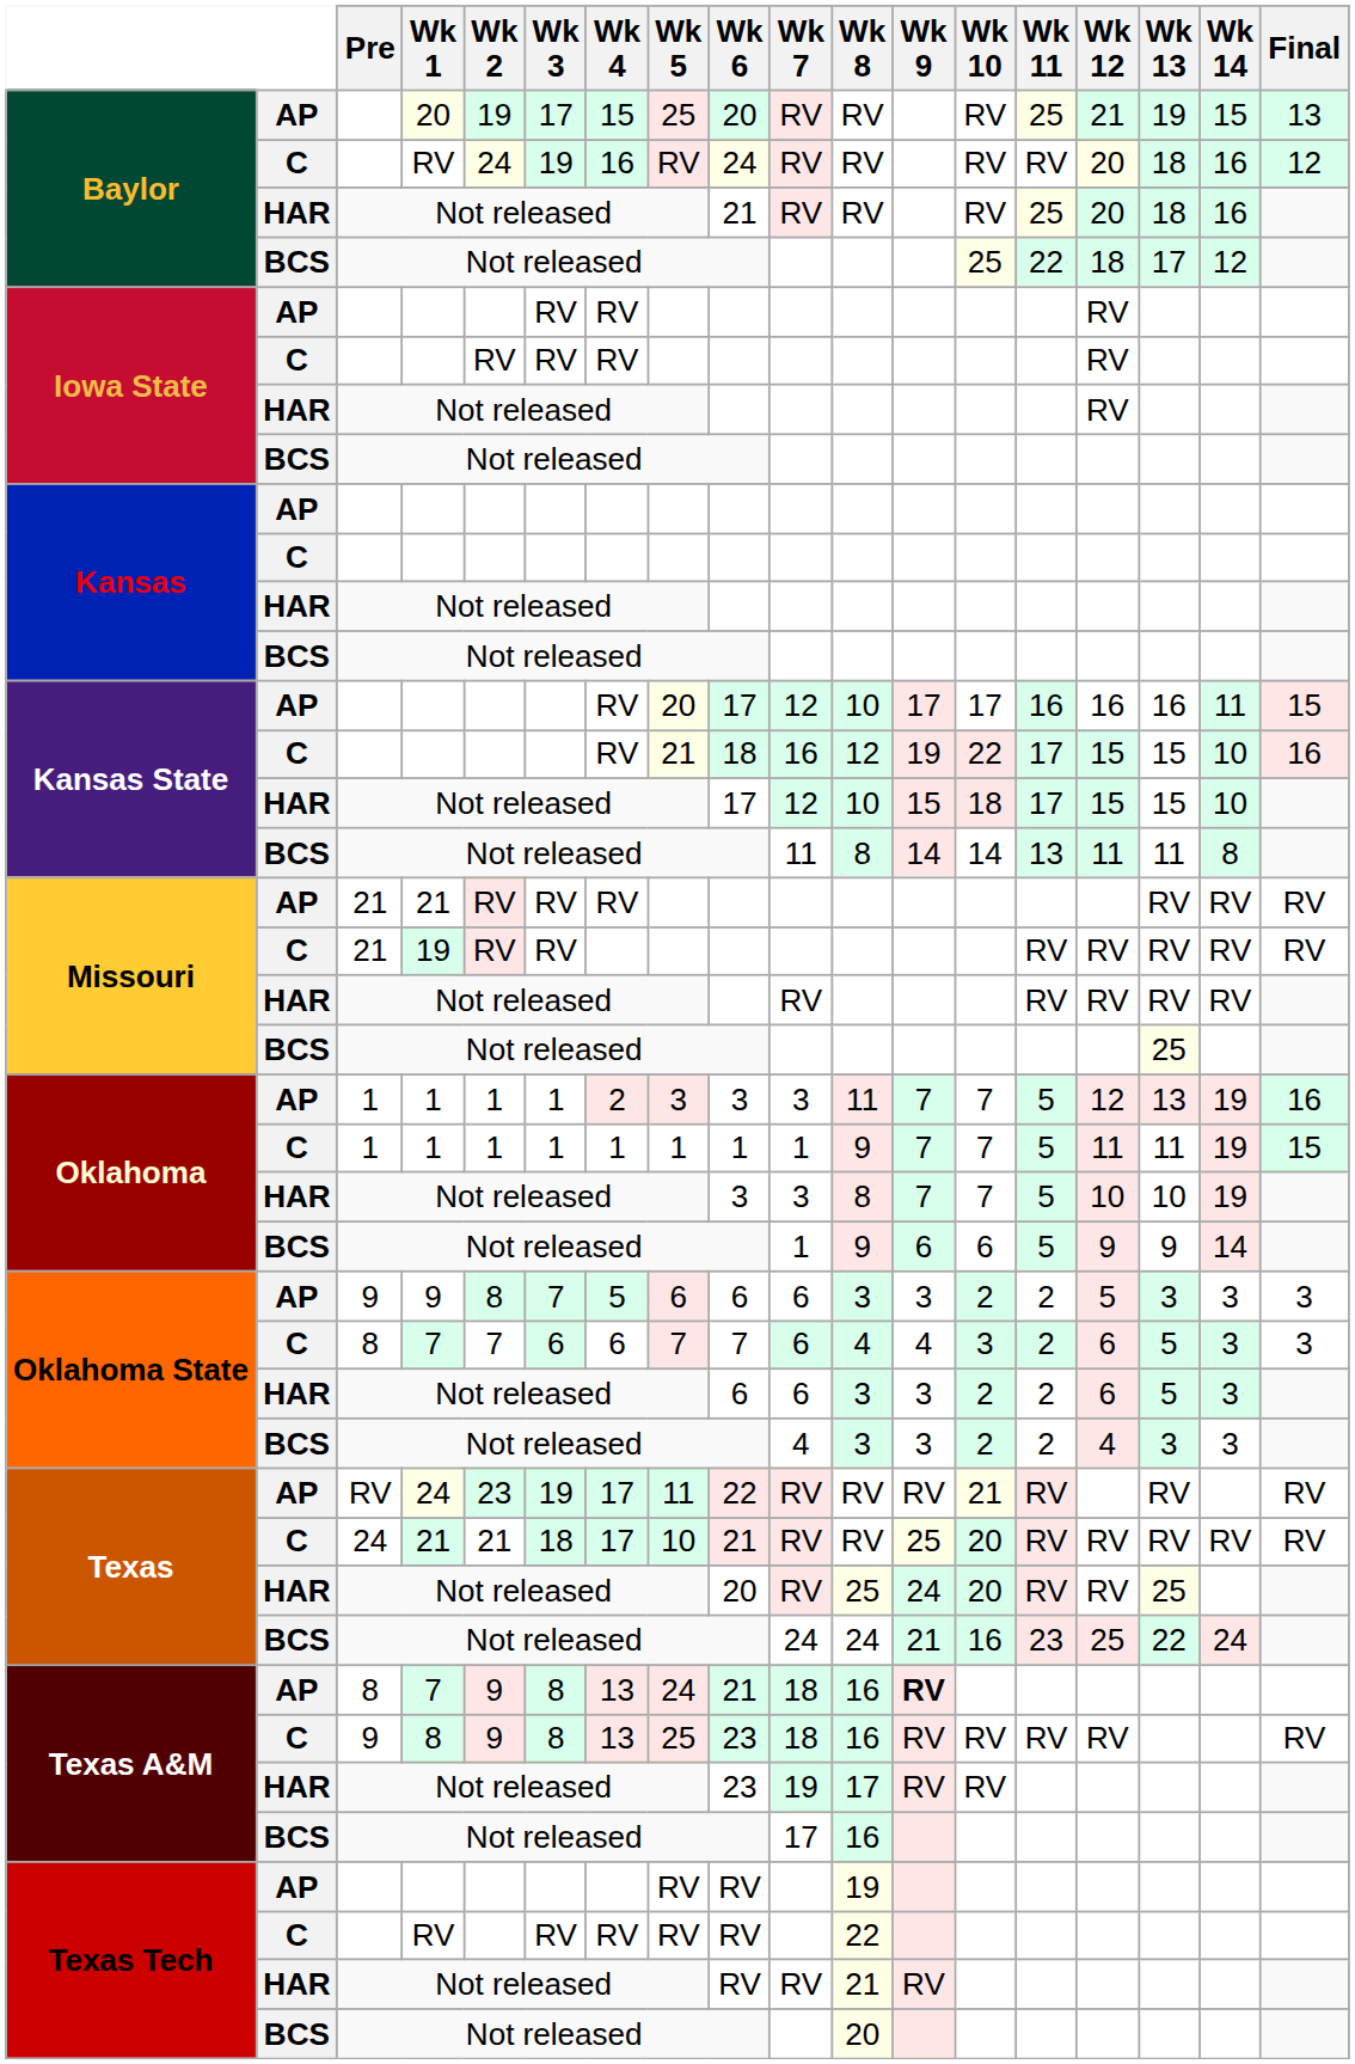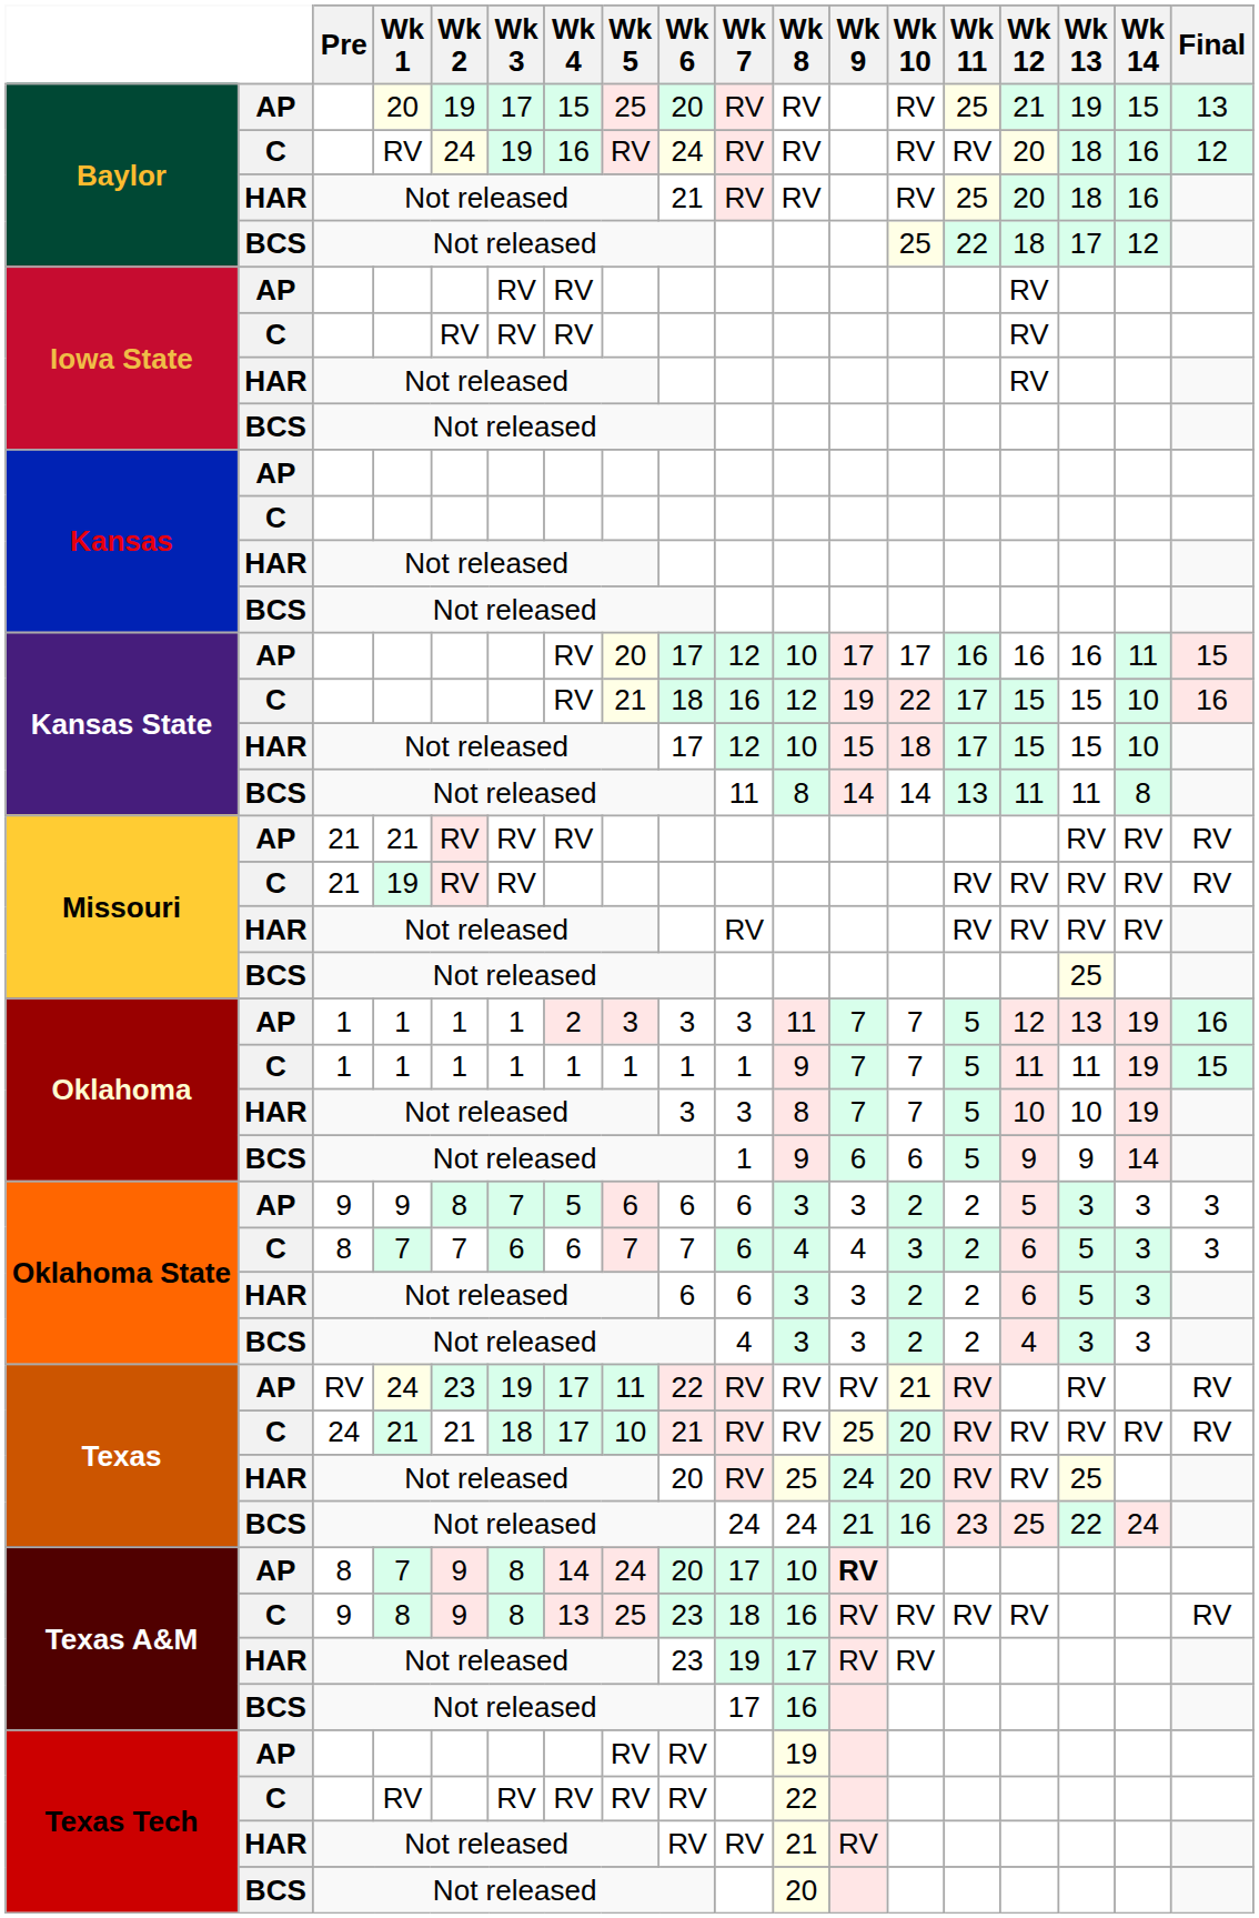Texas A&M / 7 | Wk 4: 13 -> 14
Texas A&M / 7 | Wk 6: 21 -> 20
Texas A&M / 7 | Wk 7: 18 -> 17
Texas A&M / 7 | Wk 8: 16 -> 10
